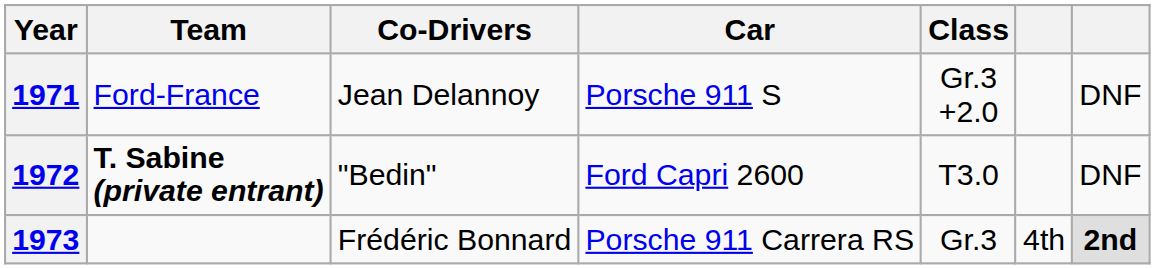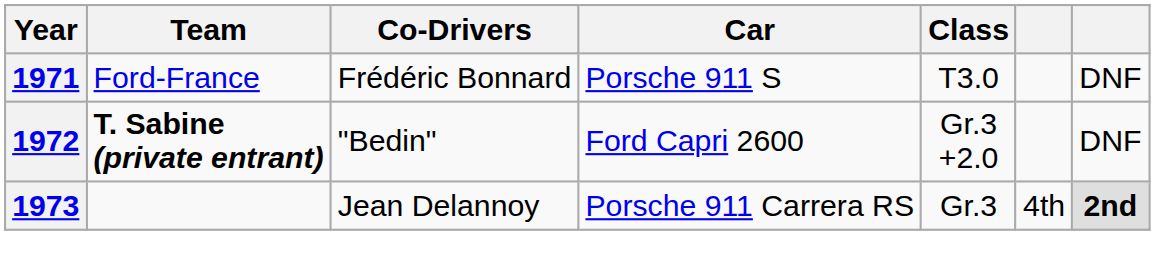1971 | Co-Drivers: Jean Delannoy -> Frédéric Bonnard
1971 | Class: Gr.3 +2.0 -> T3.0
1972 | Class: T3.0 -> Gr.3 +2.0
1973 | Co-Drivers: Frédéric Bonnard -> Jean Delannoy
